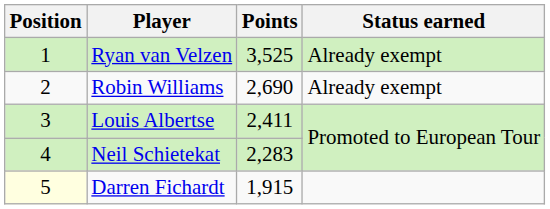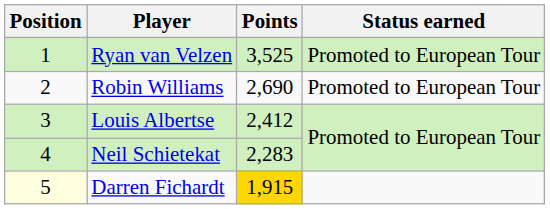Ryan van Velzen | Status earned: Already exempt -> Promoted to European Tour
Robin Williams | Status earned: Already exempt -> Promoted to European Tour
Louis Albertse | Points: 2,411 -> 2,412
Darren Fichardt | Points: no background -> gold background
